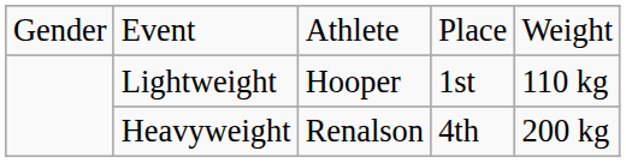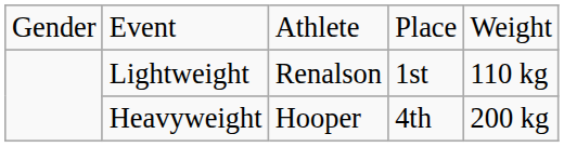Lightweight | column 3: Hooper -> Renalson
Heavyweight | column 3: Renalson -> Hooper
